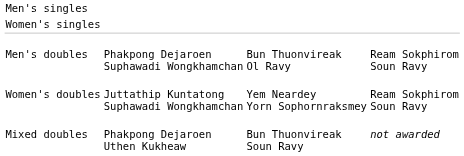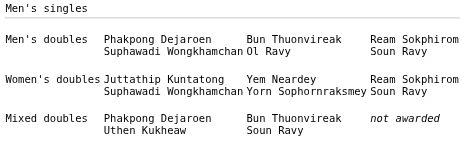- row: Women's singles
